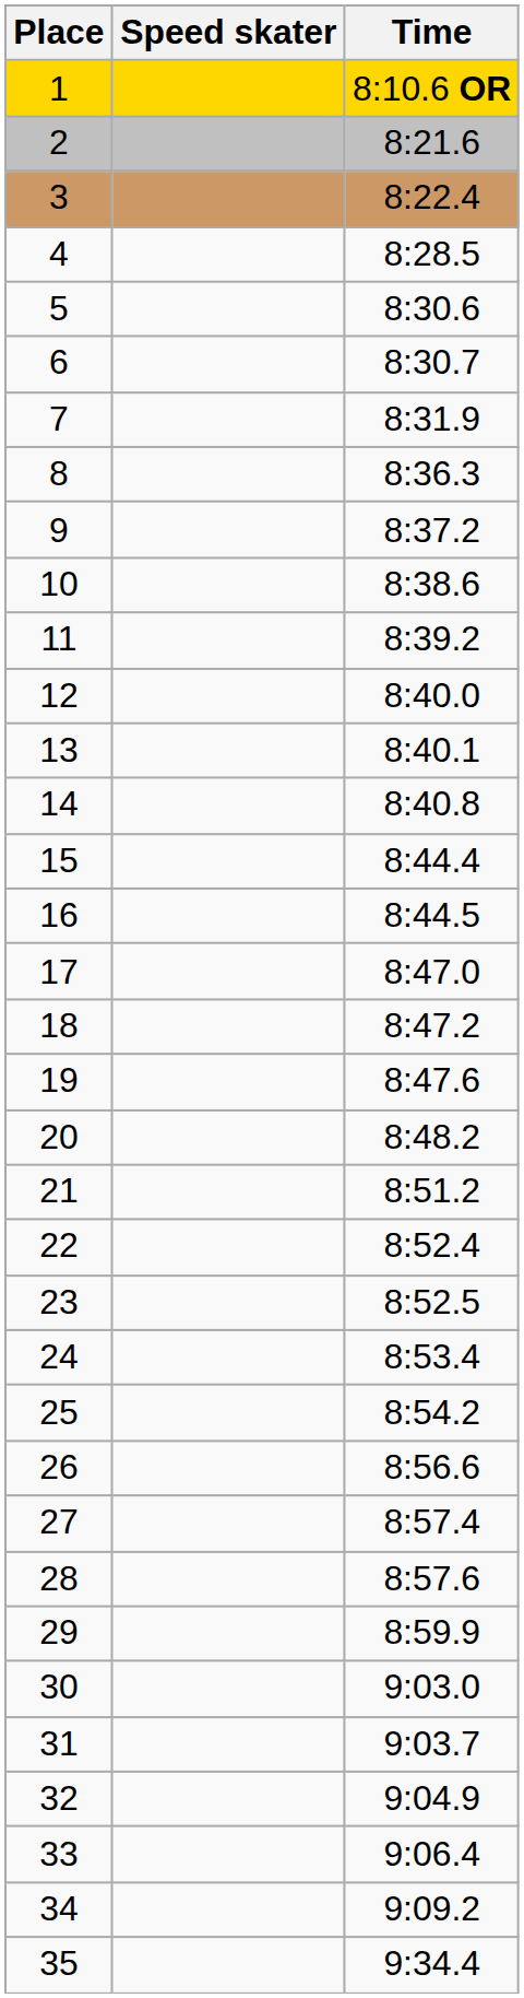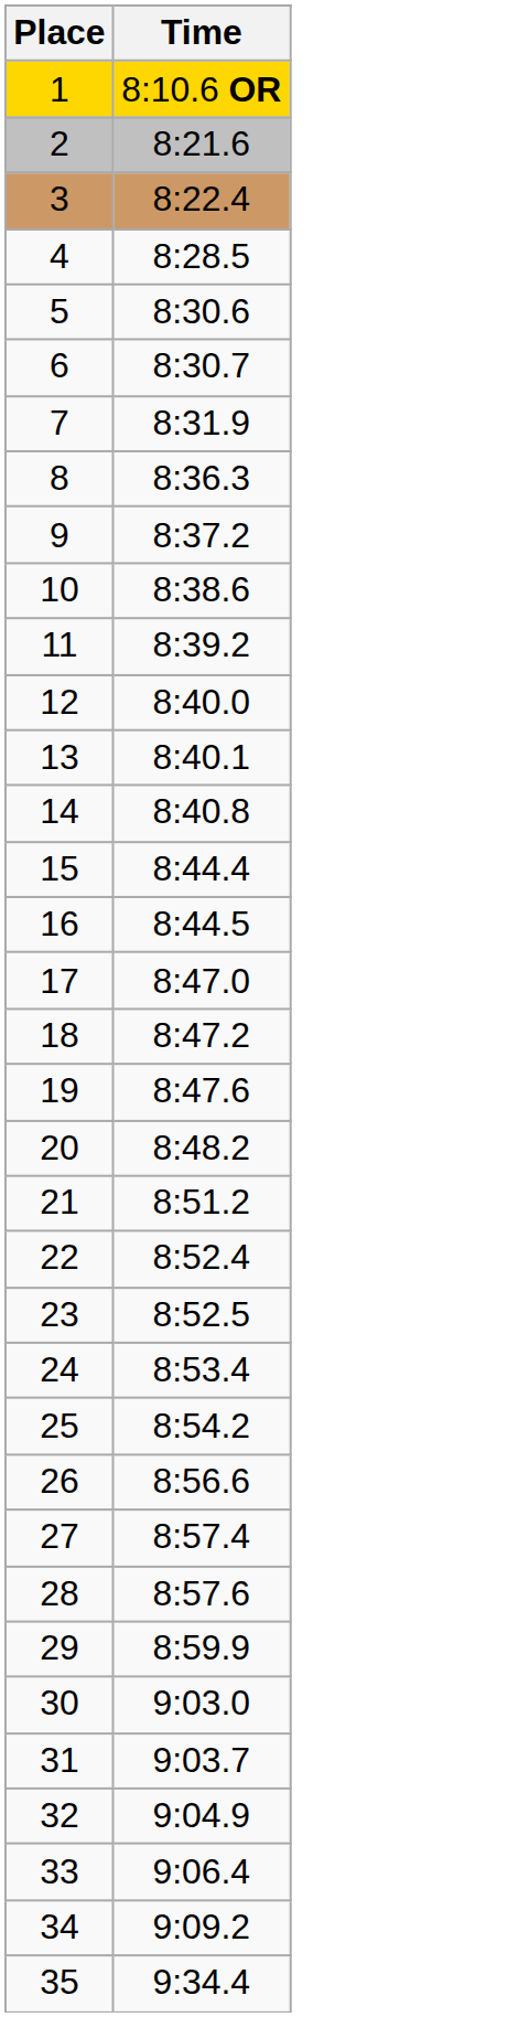- column: Speed skater
